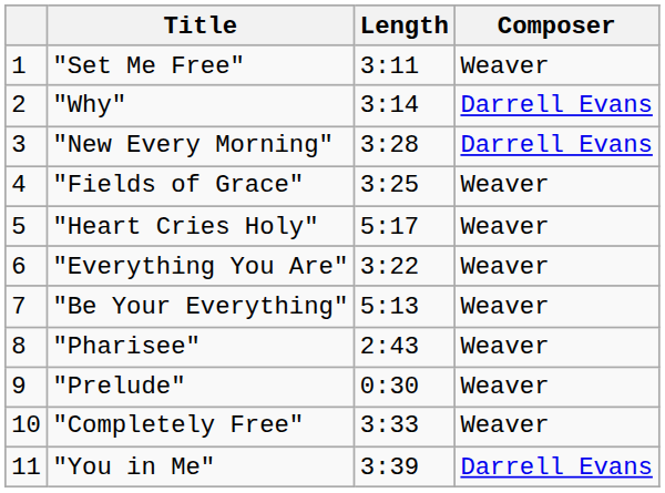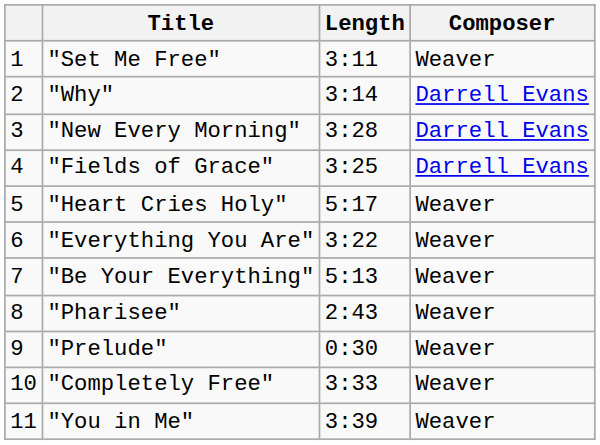"Fields of Grace" | Composer: Weaver -> Darrell Evans
"You in Me" | Composer: Darrell Evans -> Weaver
